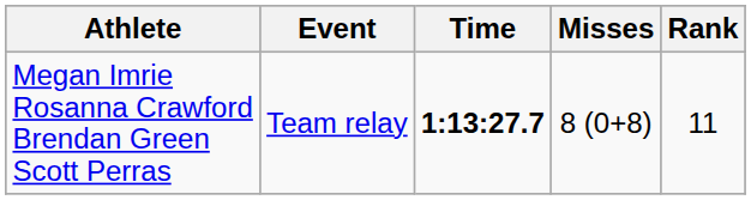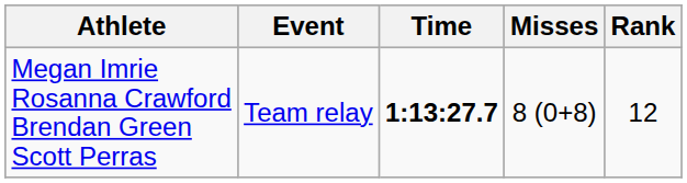Megan Imrie Rosanna Crawford Brendan Green Scott Perras | Rank: 11 -> 12
